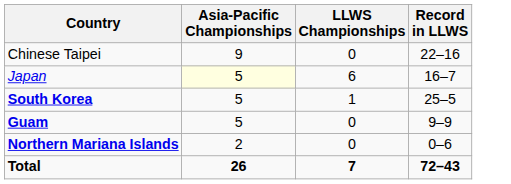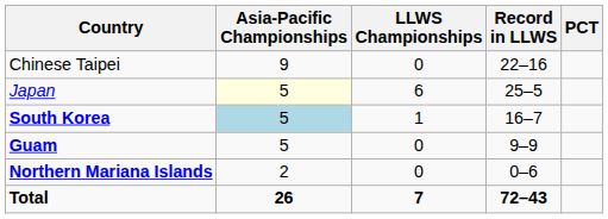+ column: PCT
Japan | Record in LLWS: 16–7 -> 25–5
South Korea | Asia-Pacific Championships: no background -> lightblue background
South Korea | Record in LLWS: 25–5 -> 16–7
